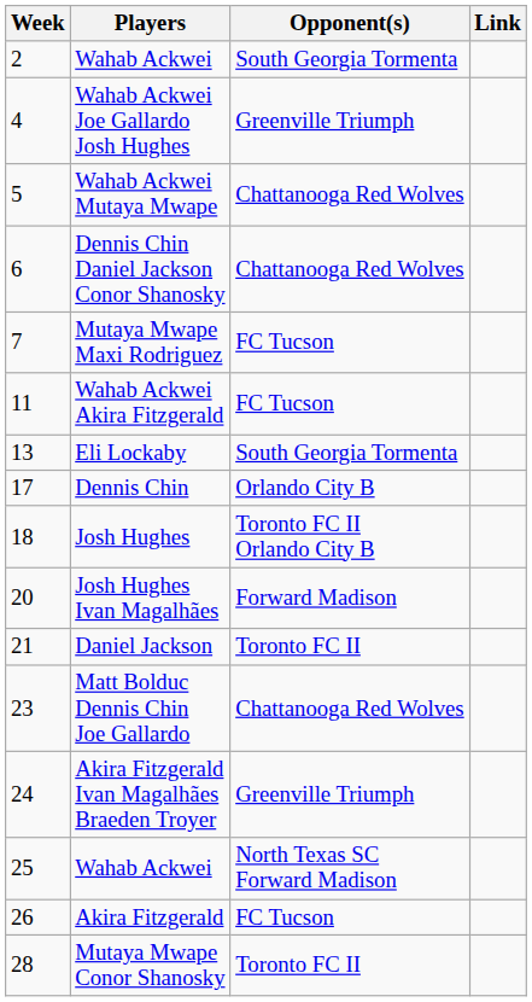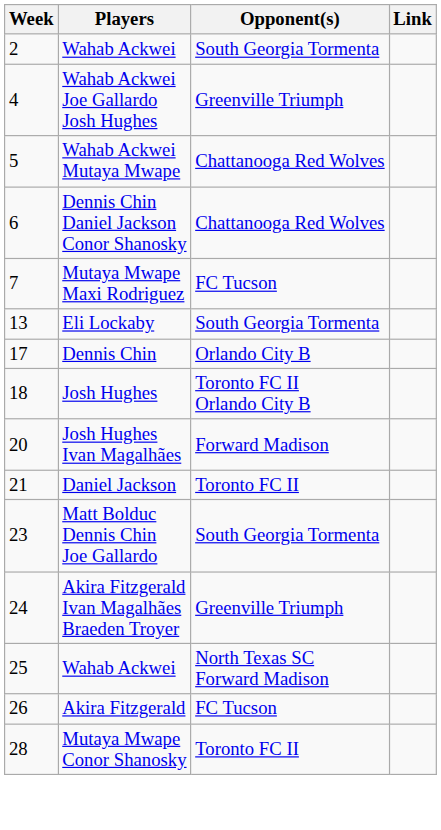- row: 11 | Wahab Ackwei Akira Fitzgerald | FC Tucson
Matt Bolduc Dennis Chin Joe Gallardo | Opponent(s): Chattanooga Red Wolves -> South Georgia Tormenta
